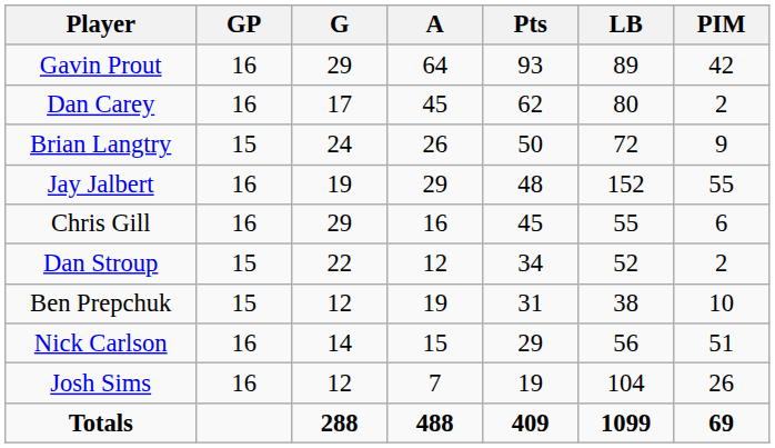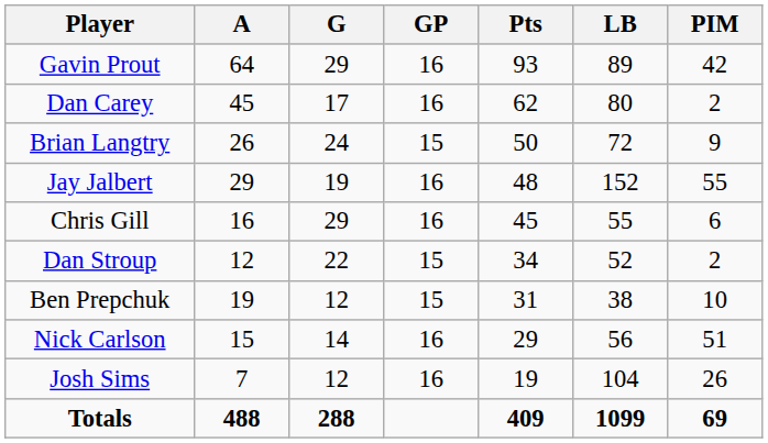columns swapped: GP <-> A
